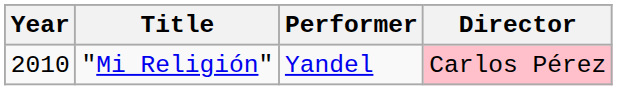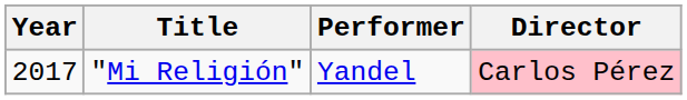"Mi Religión" | Year: 2010 -> 2017
